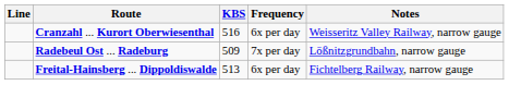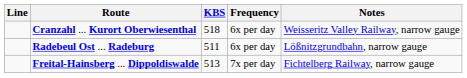Cranzahl ... Kurort Oberwiesenthal | KBS: 516 -> 518
Radebeul Ost ... Radeburg | KBS: 509 -> 511
Radebeul Ost ... Radeburg | Frequency: 7x per day -> 6x per day
Freital-Hainsberg ... Dippoldiswalde | Frequency: 6x per day -> 7x per day
